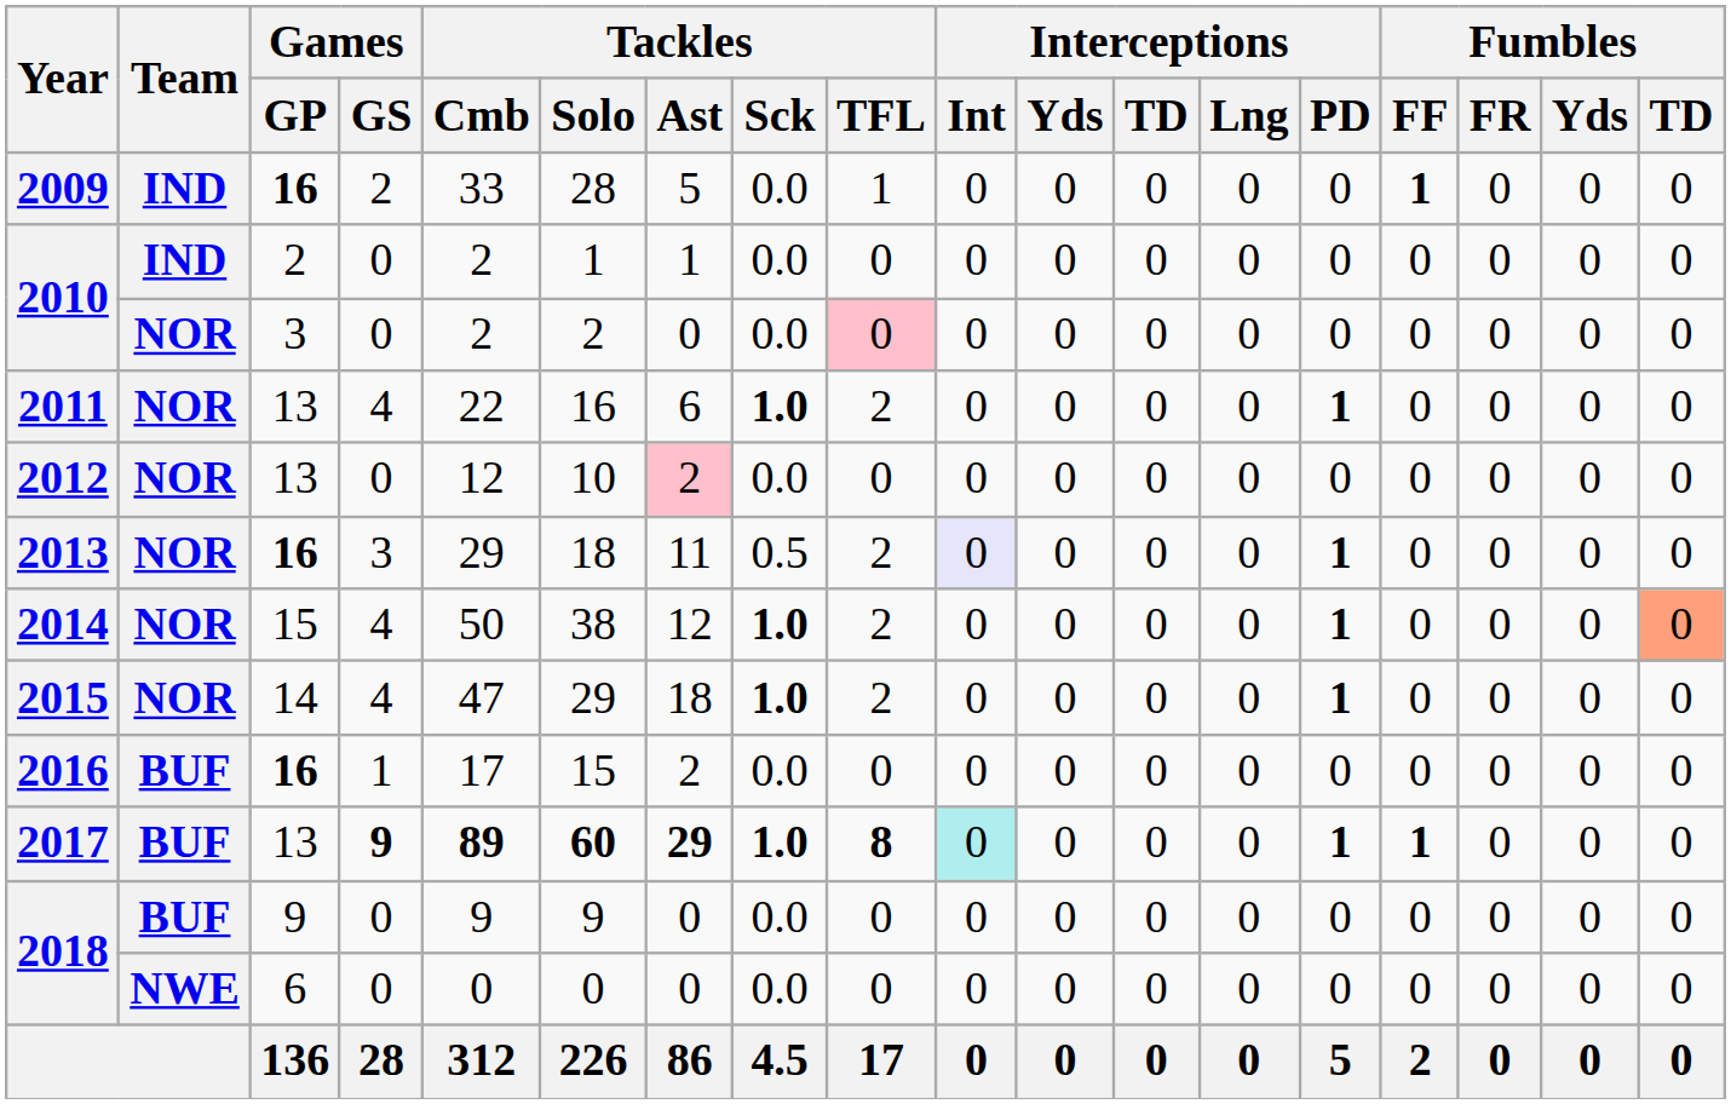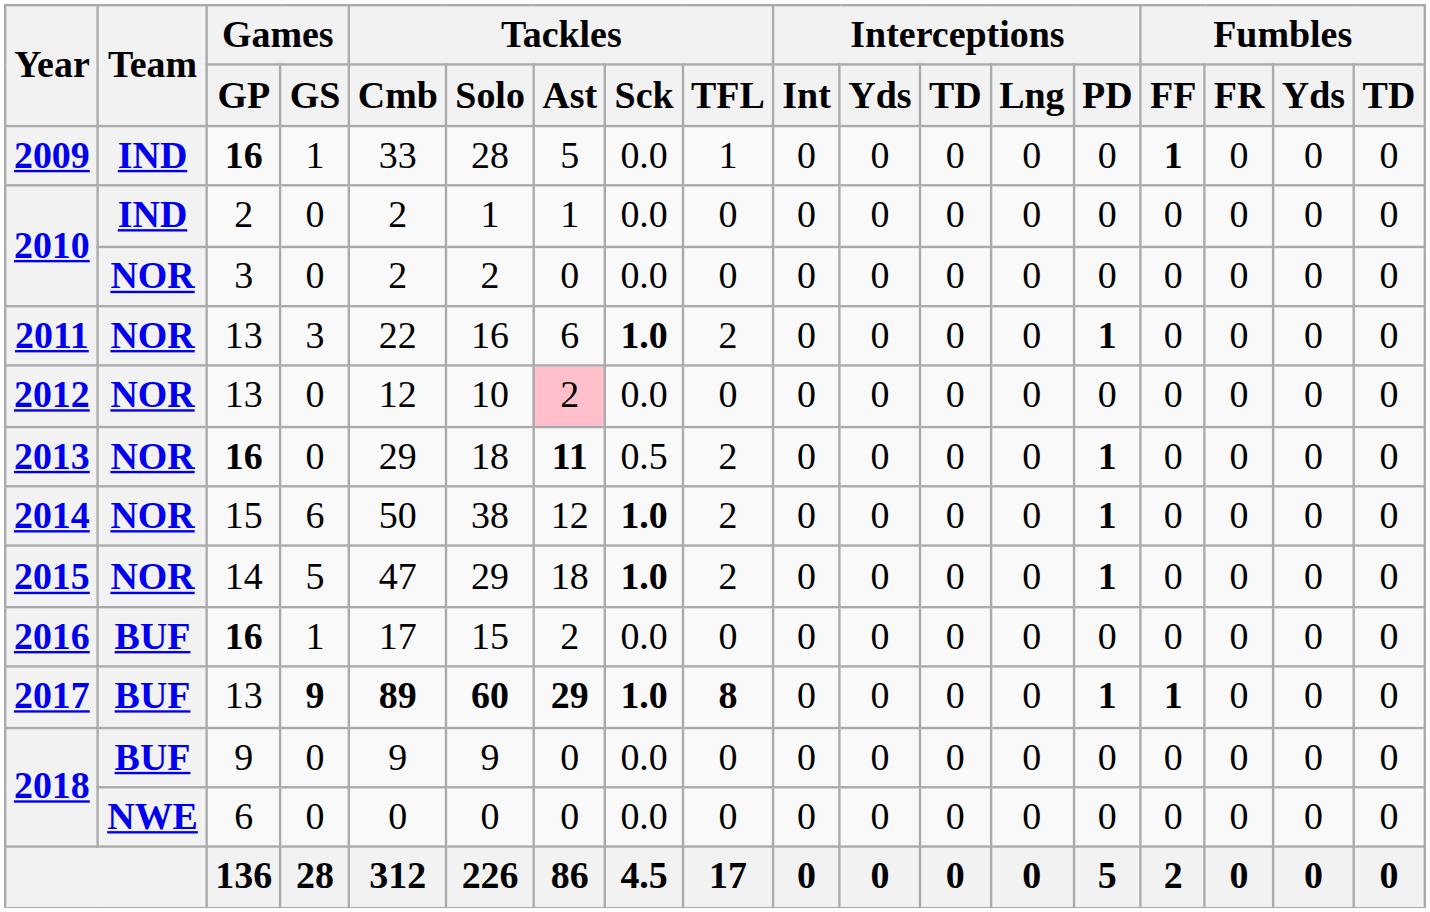2009 | Games / GS: 2 -> 1
2010 / 3 | Tackles / TFL: pink background -> no background
2011 | Games / GS: 4 -> 3
2013 | Games / GS: 3 -> 0
2013 | Tackles / Ast: normal -> bold
2013 | Interceptions / Int: lavender background -> no background
2014 | Games / GS: 4 -> 6
2014 | Fumbles / TD: lightsalmon background -> no background
2015 | Games / GS: 4 -> 5
2017 | Interceptions / Int: paleturquoise background -> no background
